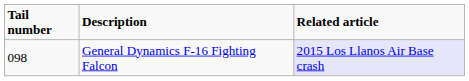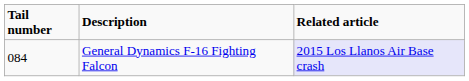General Dynamics F-16 Fighting Falcon | Tail number: 098 -> 084
